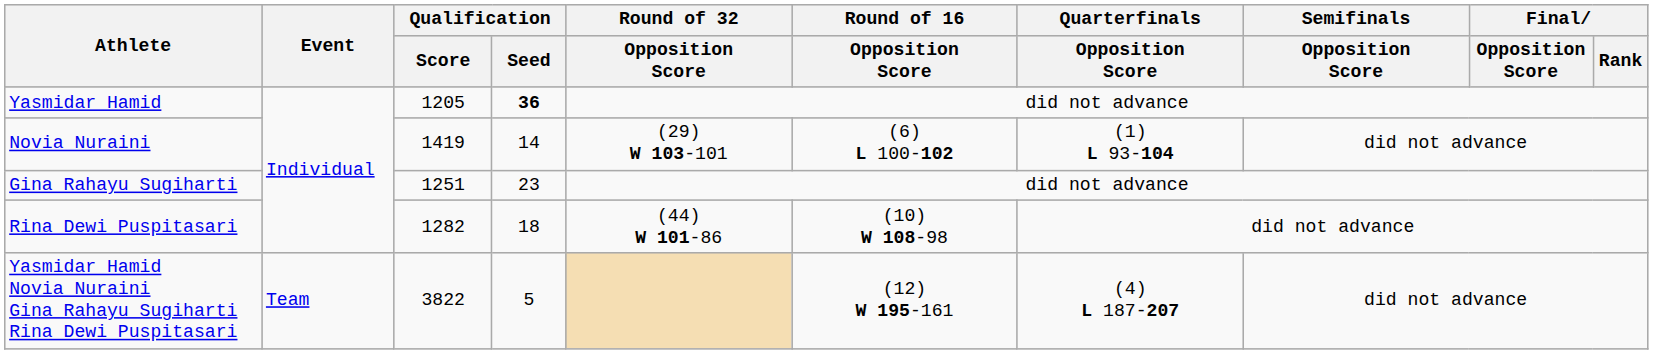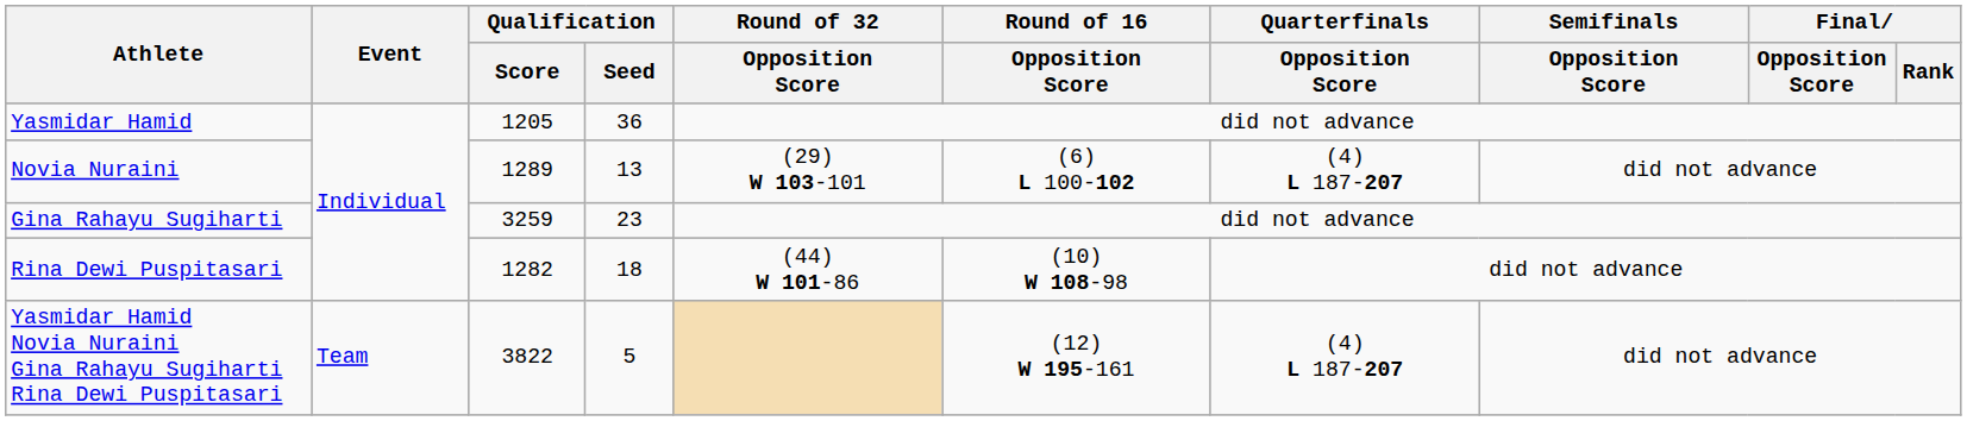Yasmidar Hamid | Qualification / Seed: bold -> normal
Novia Nuraini | Qualification / Score: 1419 -> 1289
Novia Nuraini | Qualification / Seed: 14 -> 13
Novia Nuraini | Quarterfinals / Opposition Score: (1) L 93-104 -> (4) L 187-207
Gina Rahayu Sugiharti | Qualification / Score: 1251 -> 3259
